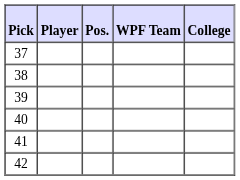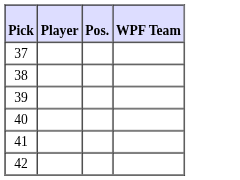- column: College
